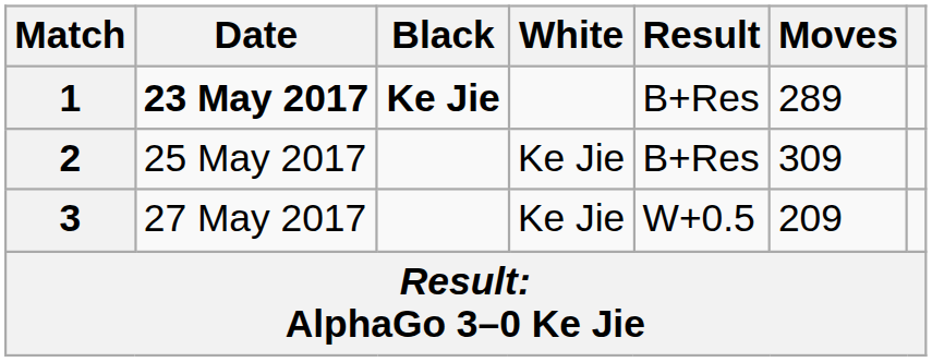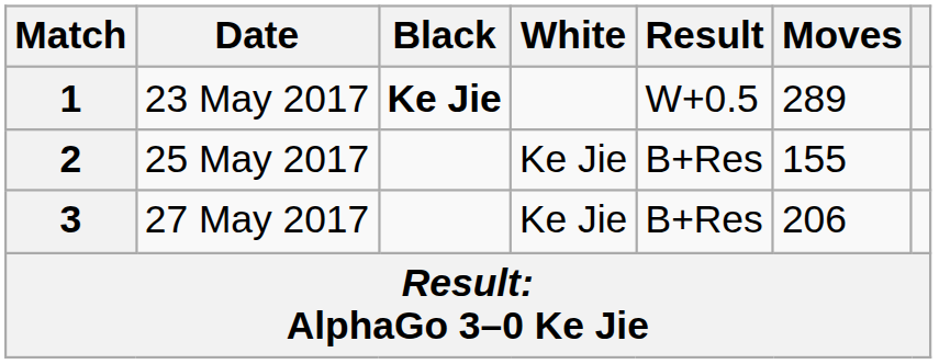1 | Date: bold -> normal
1 | Result: B+Res -> W+0.5
2 | Moves: 309 -> 155
3 | Result: W+0.5 -> B+Res
3 | Moves: 209 -> 206
